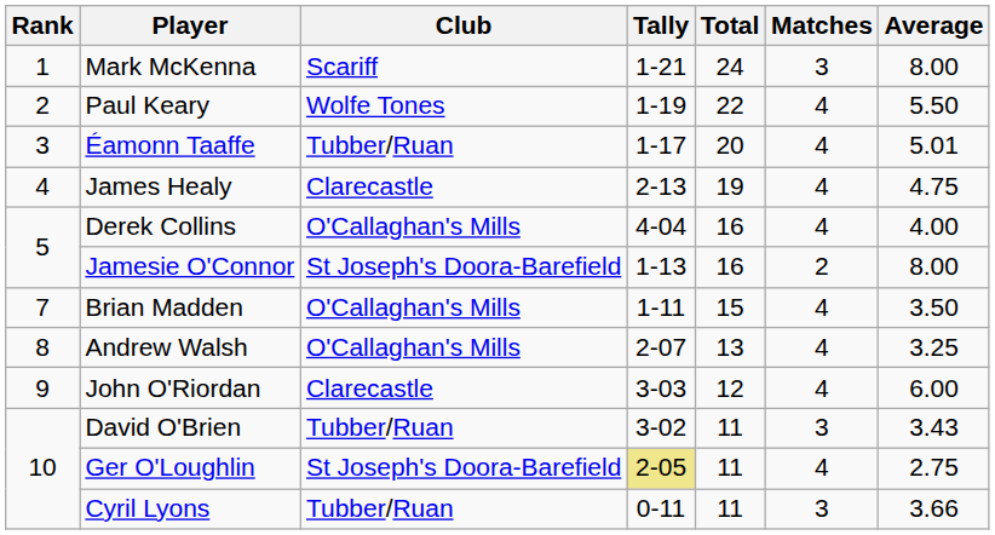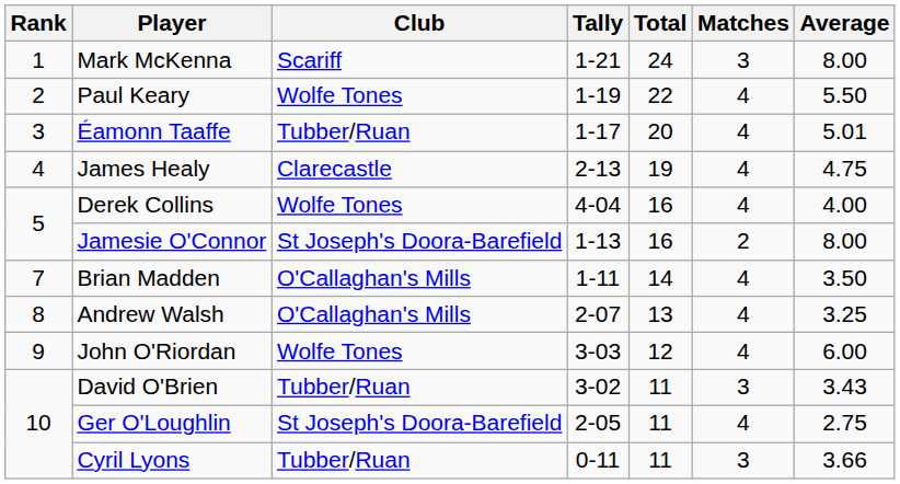Derek Collins | Club: O'Callaghan's Mills -> Wolfe Tones
Brian Madden | Total: 15 -> 14
John O'Riordan | Club: Clarecastle -> Wolfe Tones
Ger O'Loughlin | Tally: khaki background -> no background
